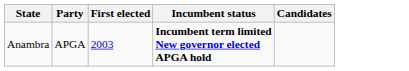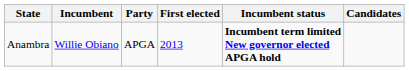+ column: Incumbent | Willie Obiano
Anambra | First elected: 2003 -> 2013
